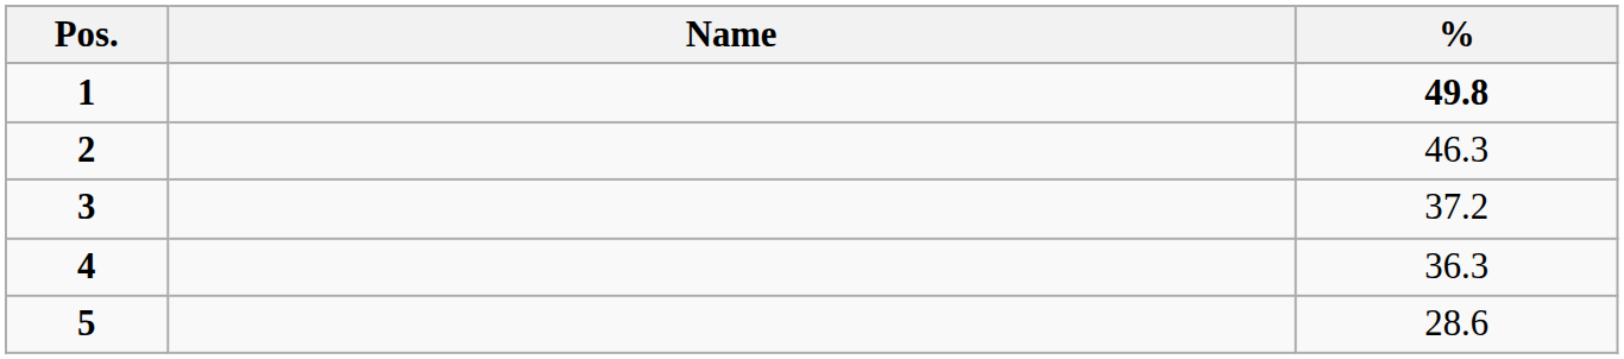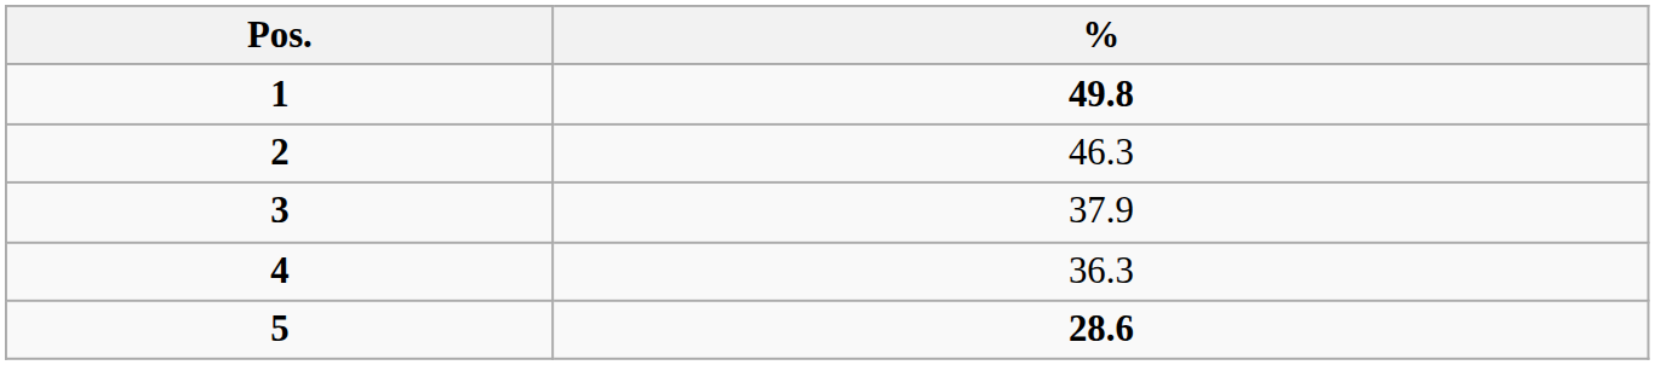- column: Name
3 | %: 37.2 -> 37.9
5 | %: normal -> bold
